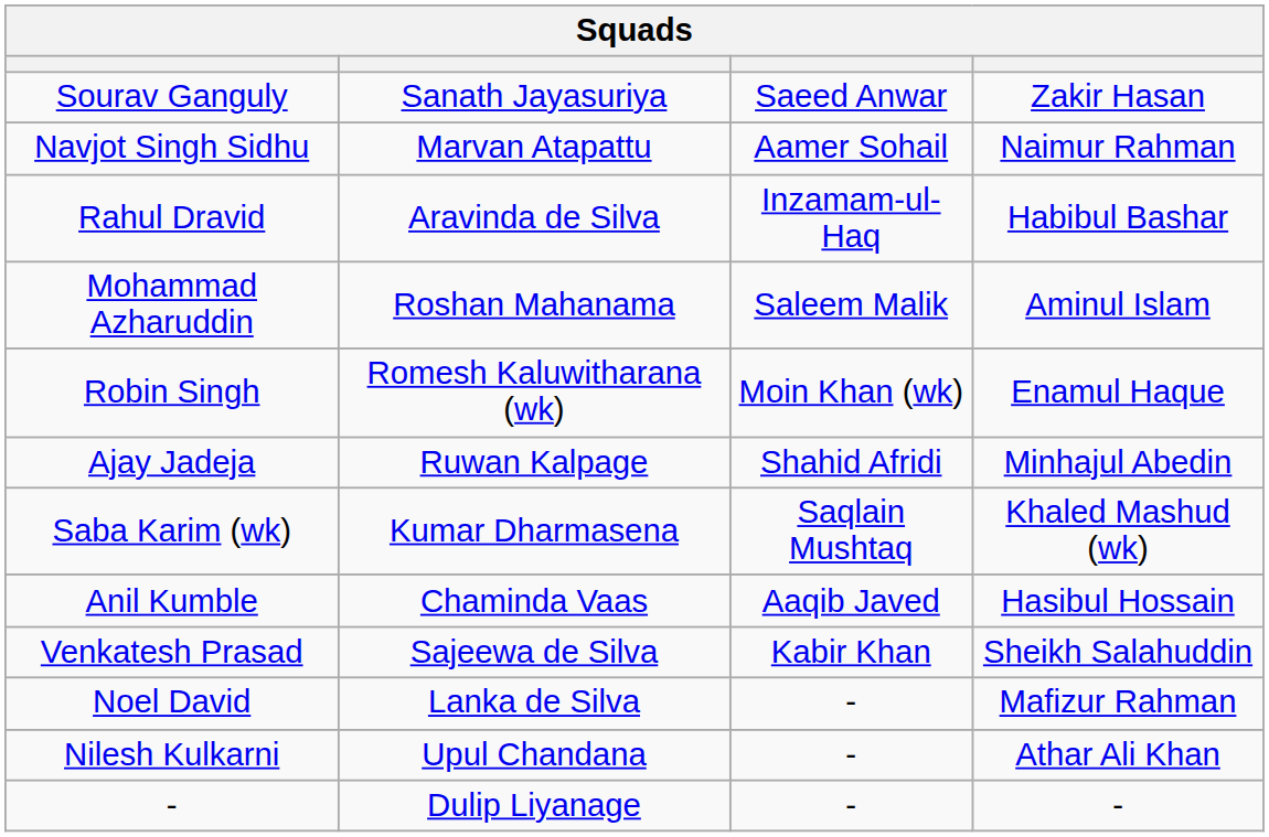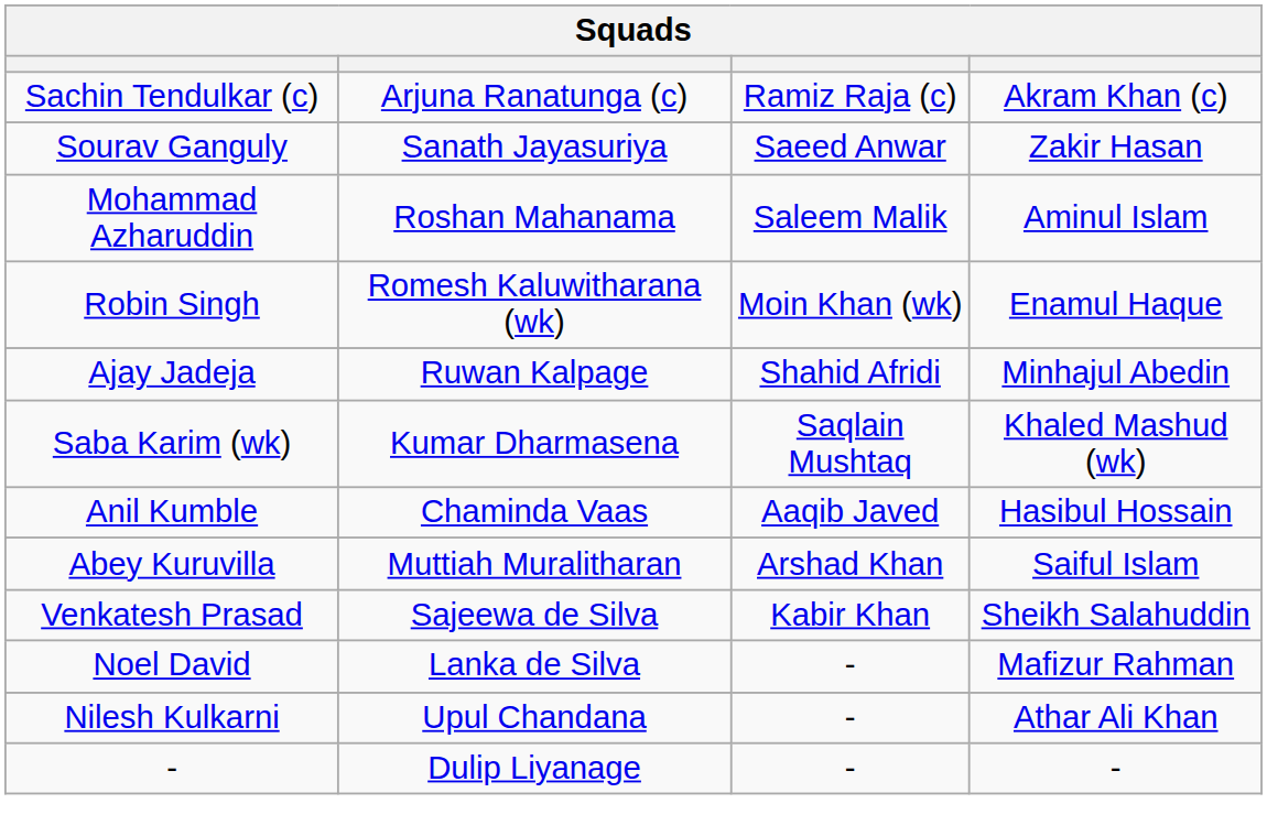+ row: Sachin Tendulkar (c) | Arjuna Ranatunga (c) | Ramiz Raja (c) | Akram Khan (c)
- row: Navjot Singh Sidhu | Marvan Atapattu | Aamer Sohail | Naimur Rahman
- row: Rahul Dravid | Aravinda de Silva | Inzamam-ul-Haq | Habibul Bashar
+ row: Abey Kuruvilla | Muttiah Muralitharan | Arshad Khan | Saiful Islam
